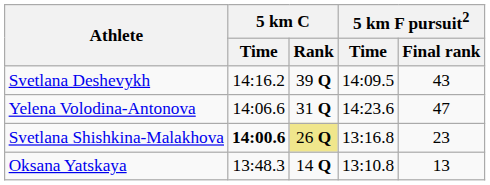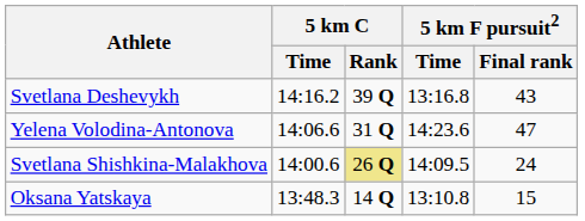Svetlana Deshevykh | 5 km F pursuit2 / Time: 14:09.5 -> 13:16.8
Svetlana Shishkina-Malakhova | 5 km C / Time: bold -> normal
Svetlana Shishkina-Malakhova | 5 km F pursuit2 / Time: 13:16.8 -> 14:09.5
Svetlana Shishkina-Malakhova | 5 km F pursuit2 / Final rank: 23 -> 24
Oksana Yatskaya | 5 km F pursuit2 / Final rank: 13 -> 15
